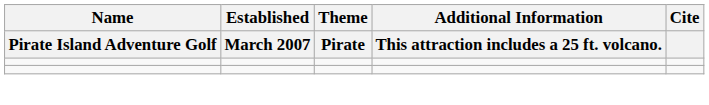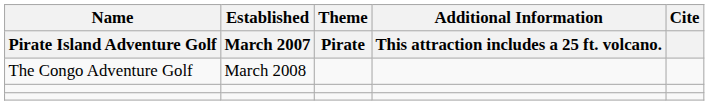+ row: The Congo Adventure Golf | March 2008
